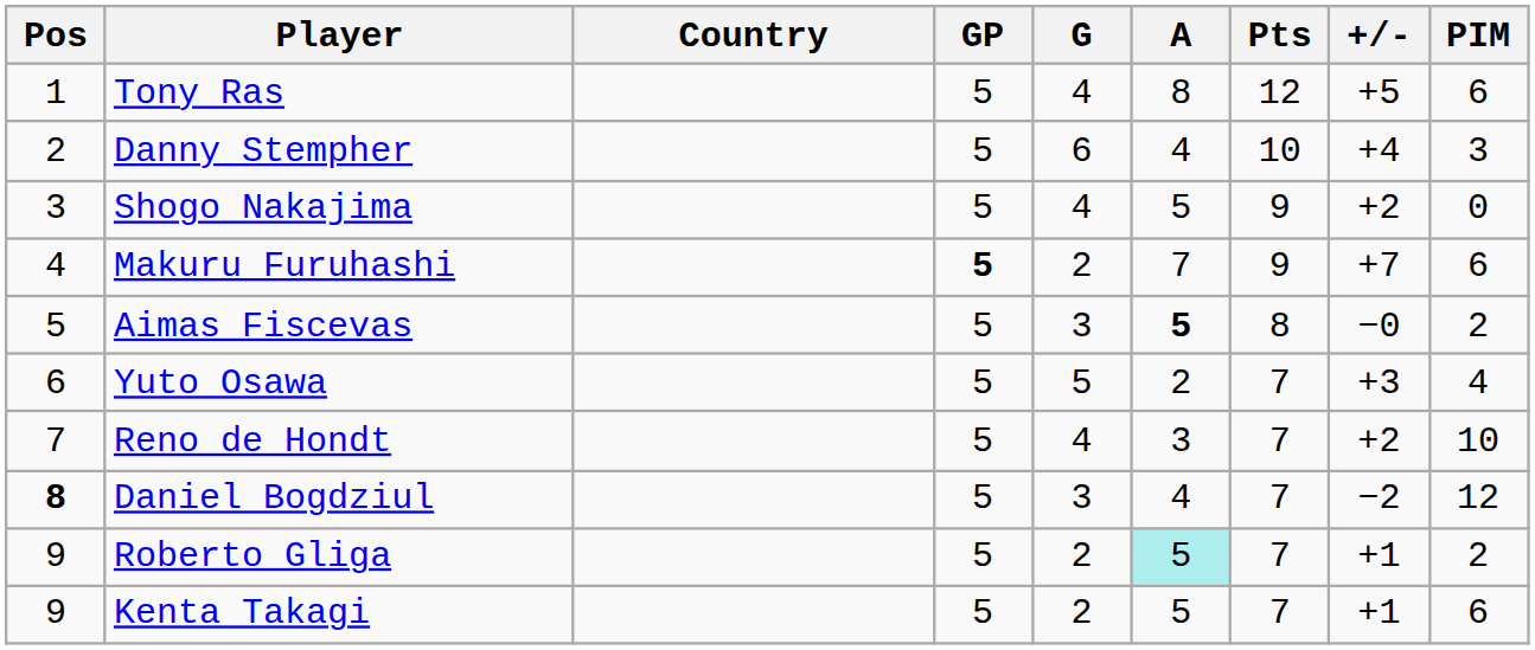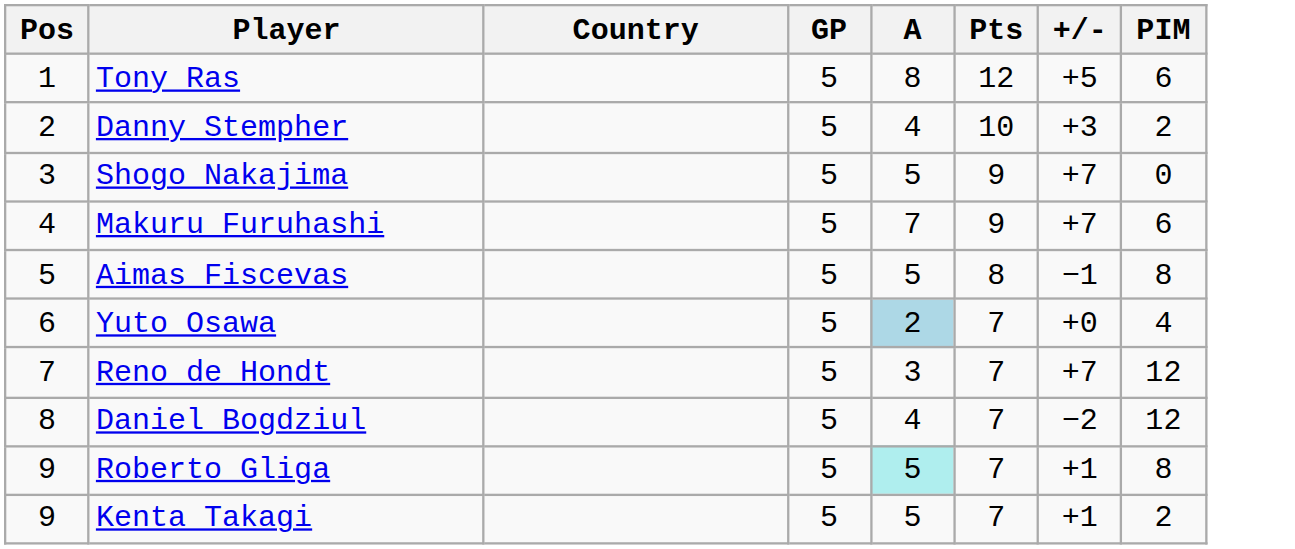- column: G | 4 | 6 | 4 | 2 | 3 | 5 | 4 | 3 | 2 | 2
Danny Stempher | +/-: +4 -> +3
Danny Stempher | PIM: 3 -> 2
Shogo Nakajima | +/-: +2 -> +7
Makuru Furuhashi | GP: bold -> normal
Aimas Fiscevas | A: bold -> normal
Aimas Fiscevas | +/-: −0 -> −1
Aimas Fiscevas | PIM: 2 -> 8
Yuto Osawa | A: no background -> lightblue background
Yuto Osawa | +/-: +3 -> +0
Reno de Hondt | +/-: +2 -> +7
Reno de Hondt | PIM: 10 -> 12
Daniel Bogdziul | Pos: bold -> normal
Roberto Gliga | PIM: 2 -> 8
Kenta Takagi | PIM: 6 -> 2
